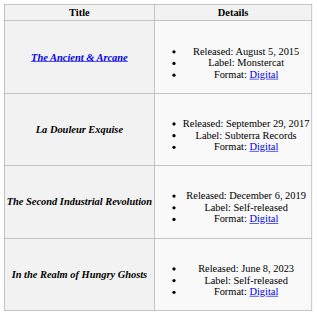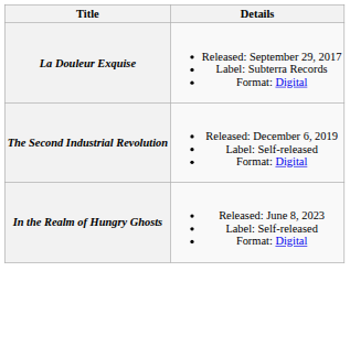- row: The Ancient & Arcane | Released: August 5, 2015 Label: Monstercat Format: Digital
